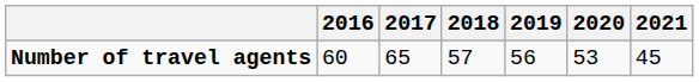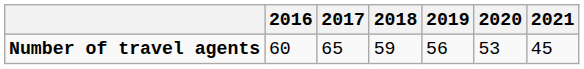Number of travel agents | 2018: 57 -> 59
